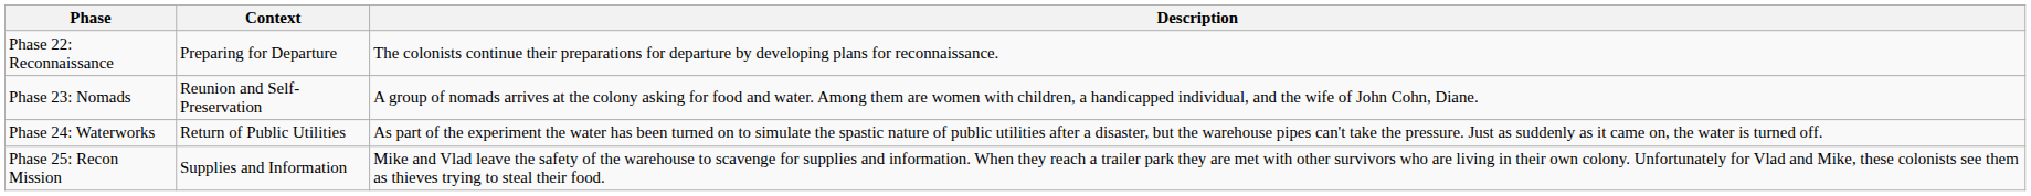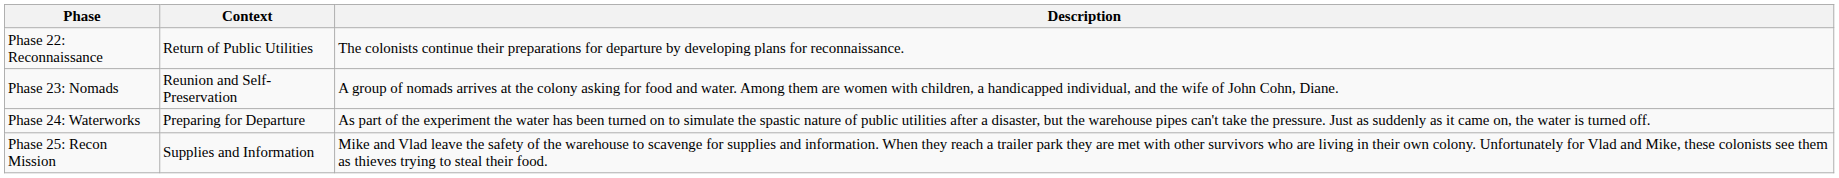Phase 22: Reconnaissance | Context: Preparing for Departure -> Return of Public Utilities
Phase 24: Waterworks | Context: Return of Public Utilities -> Preparing for Departure
